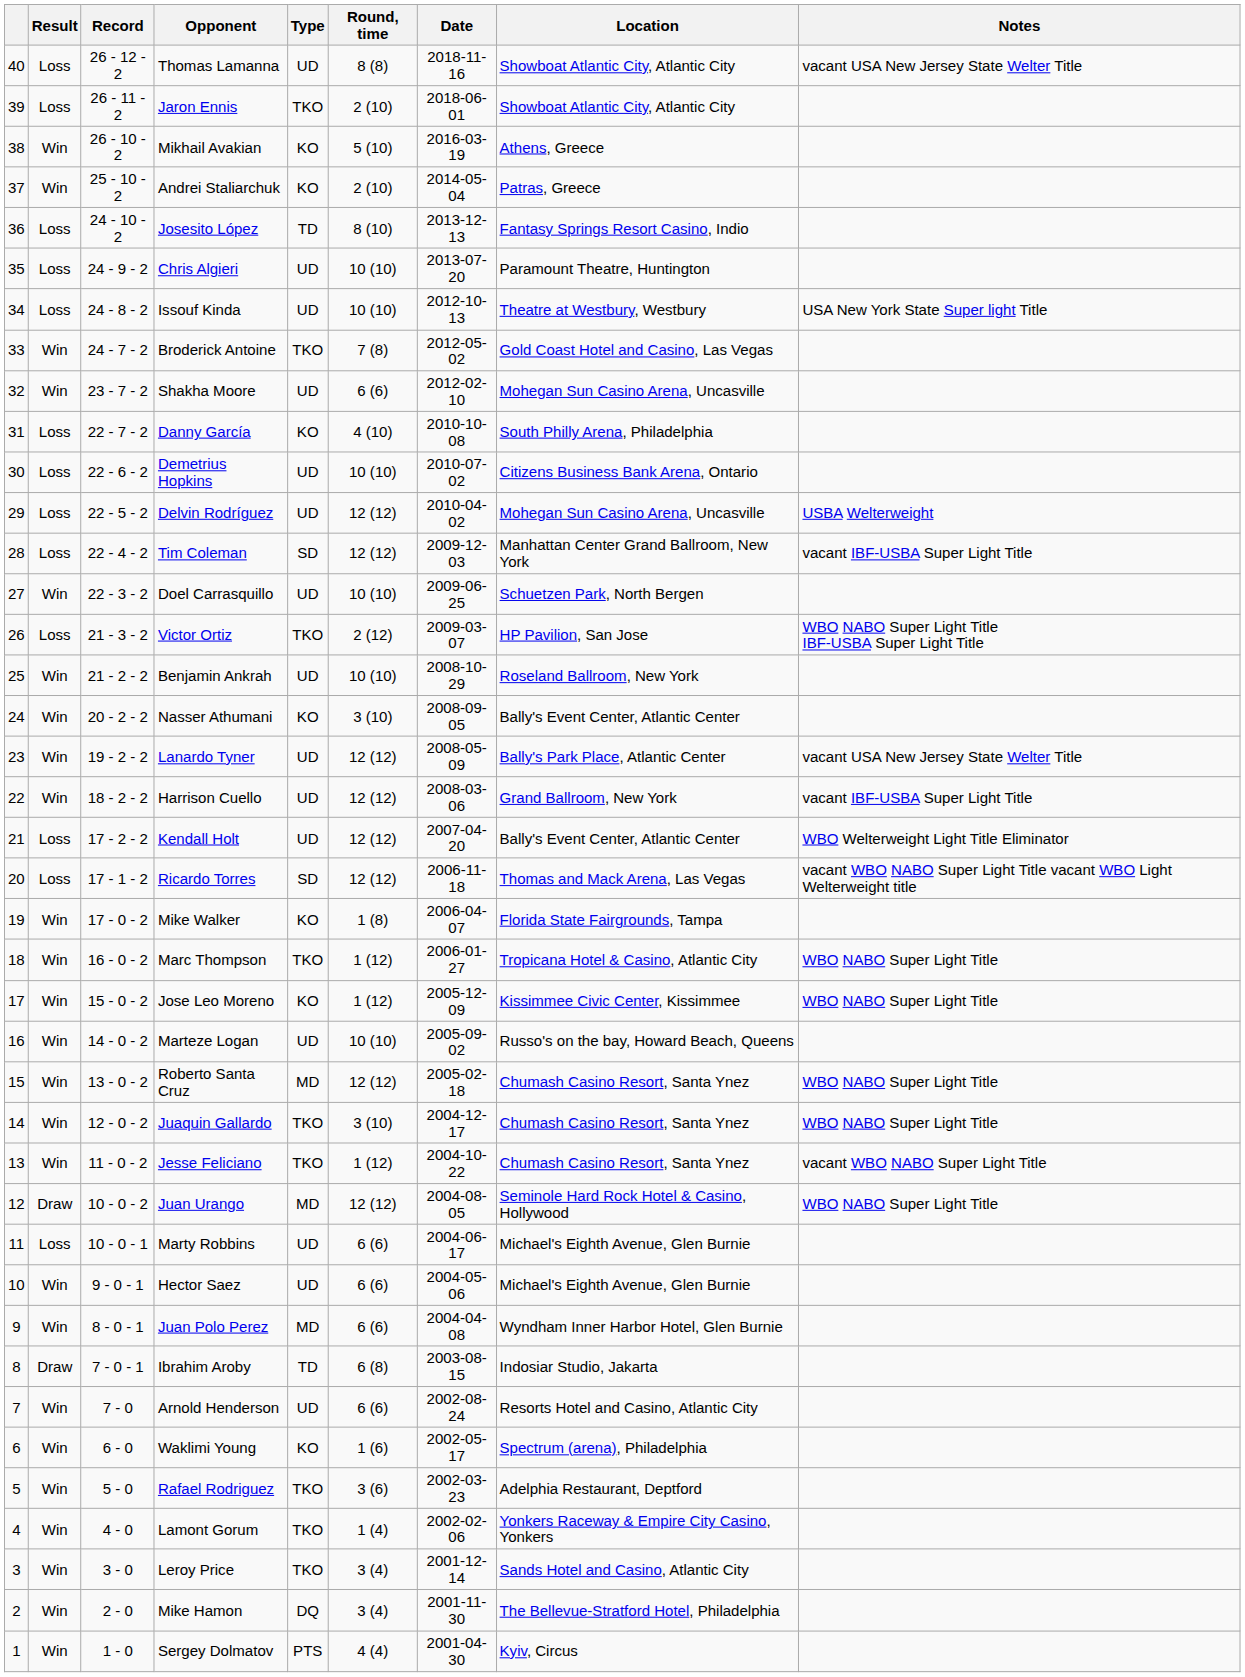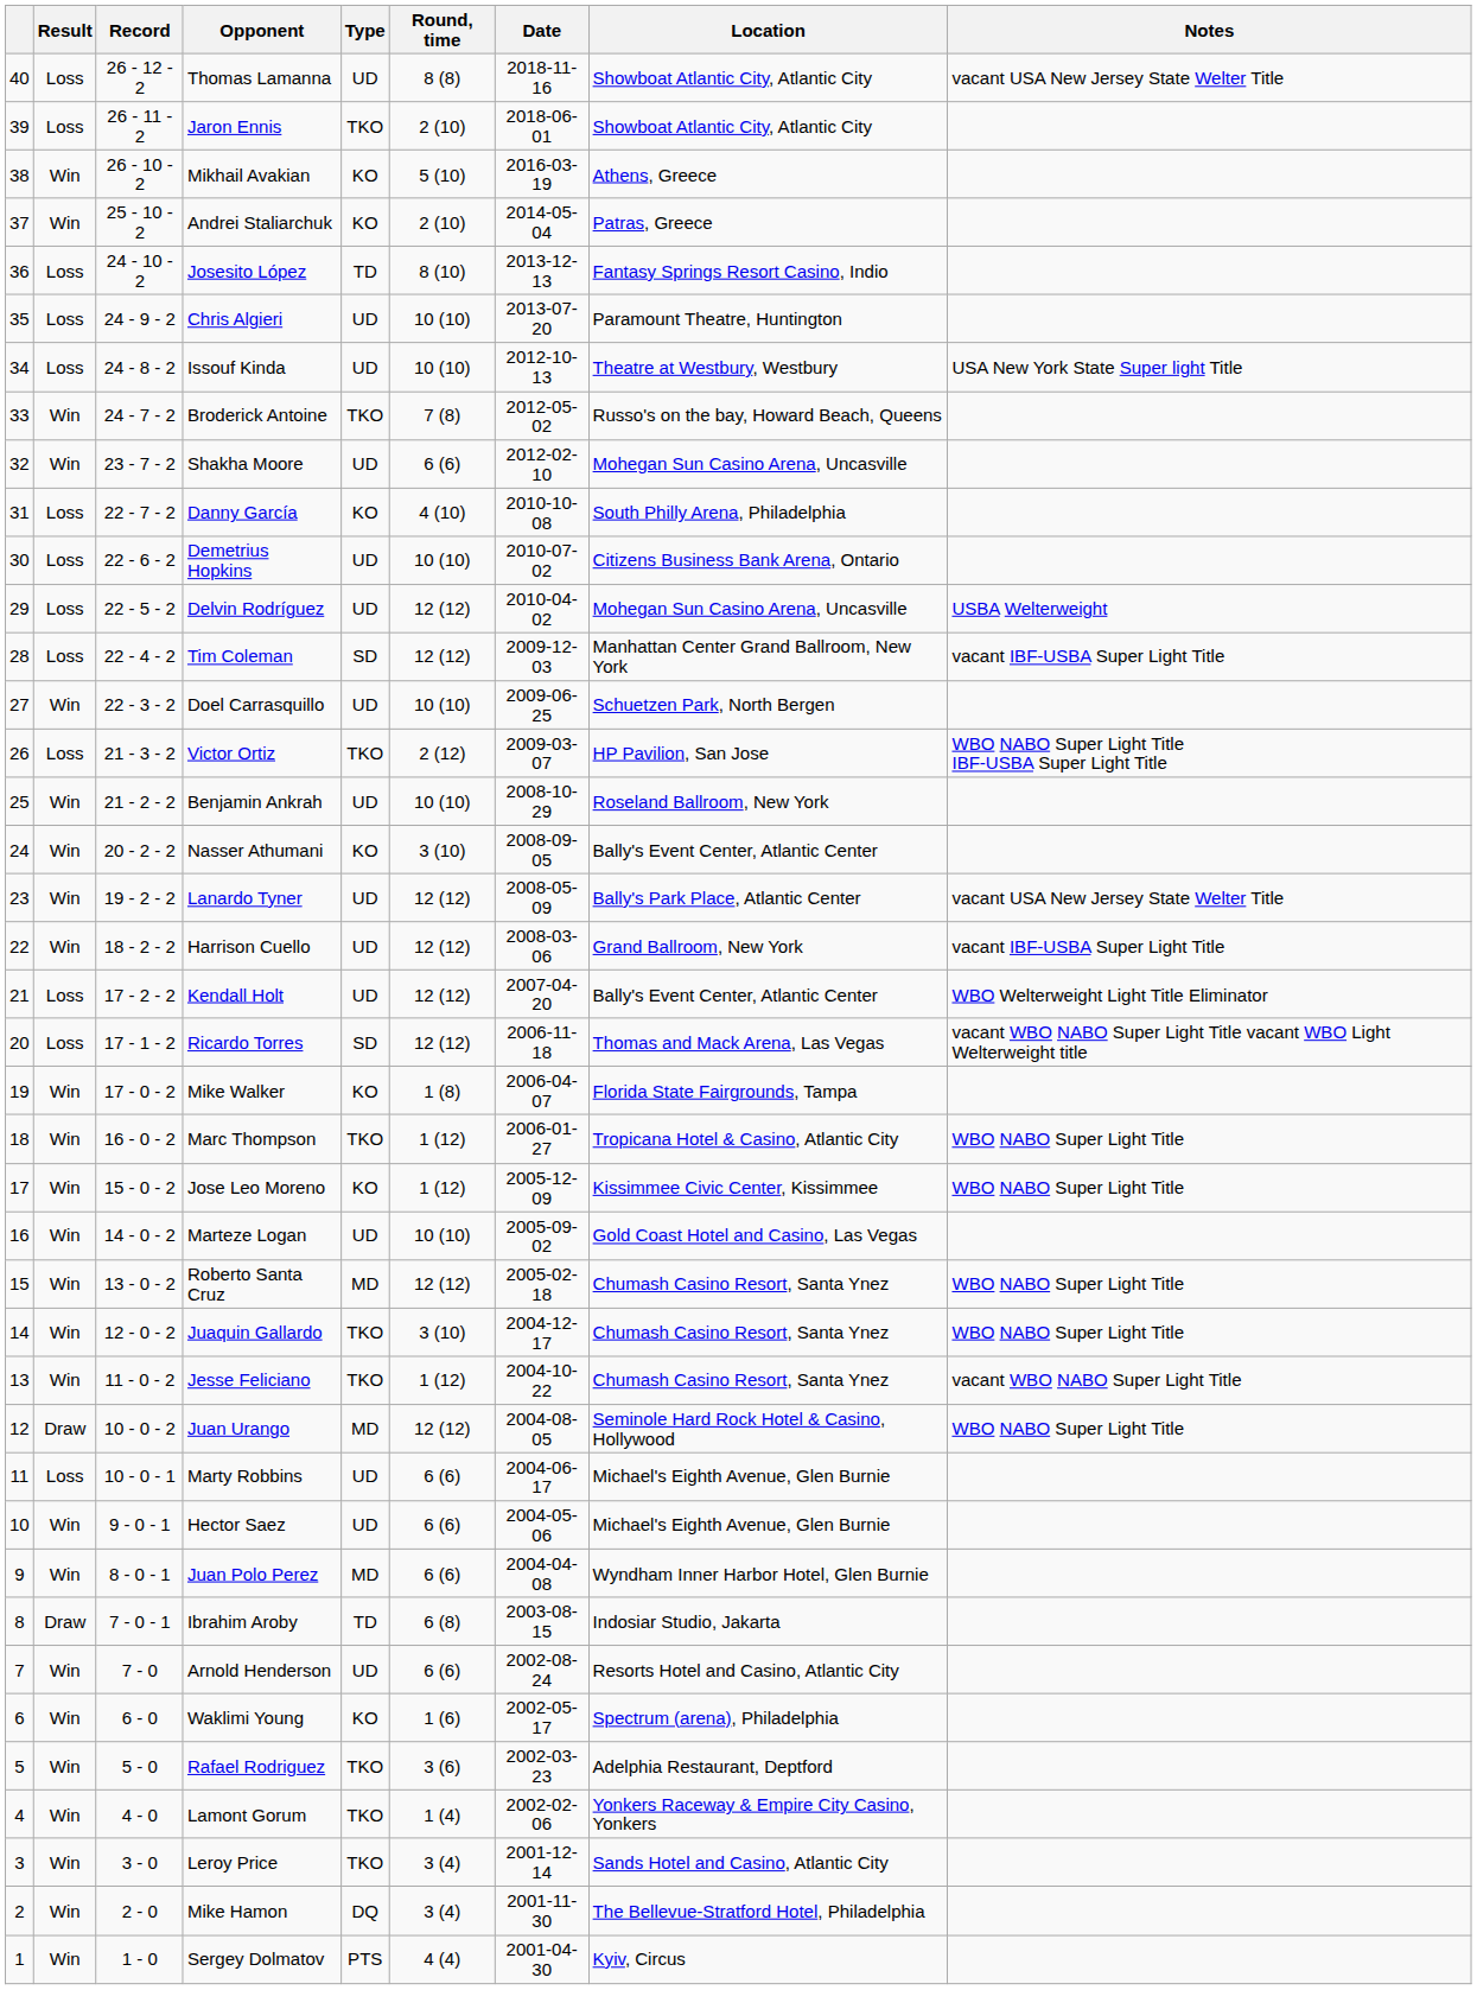Broderick Antoine | Location: Gold Coast Hotel and Casino, Las Vegas -> Russo's on the bay, Howard Beach, Queens
Marteze Logan | Location: Russo's on the bay, Howard Beach, Queens -> Gold Coast Hotel and Casino, Las Vegas
